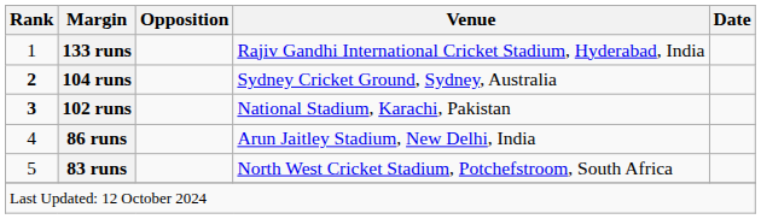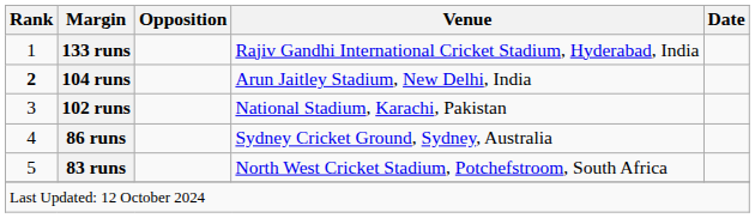104 runs | Venue: Sydney Cricket Ground, Sydney, Australia -> Arun Jaitley Stadium, New Delhi, India
102 runs | Rank: bold -> normal
86 runs | Venue: Arun Jaitley Stadium, New Delhi, India -> Sydney Cricket Ground, Sydney, Australia
